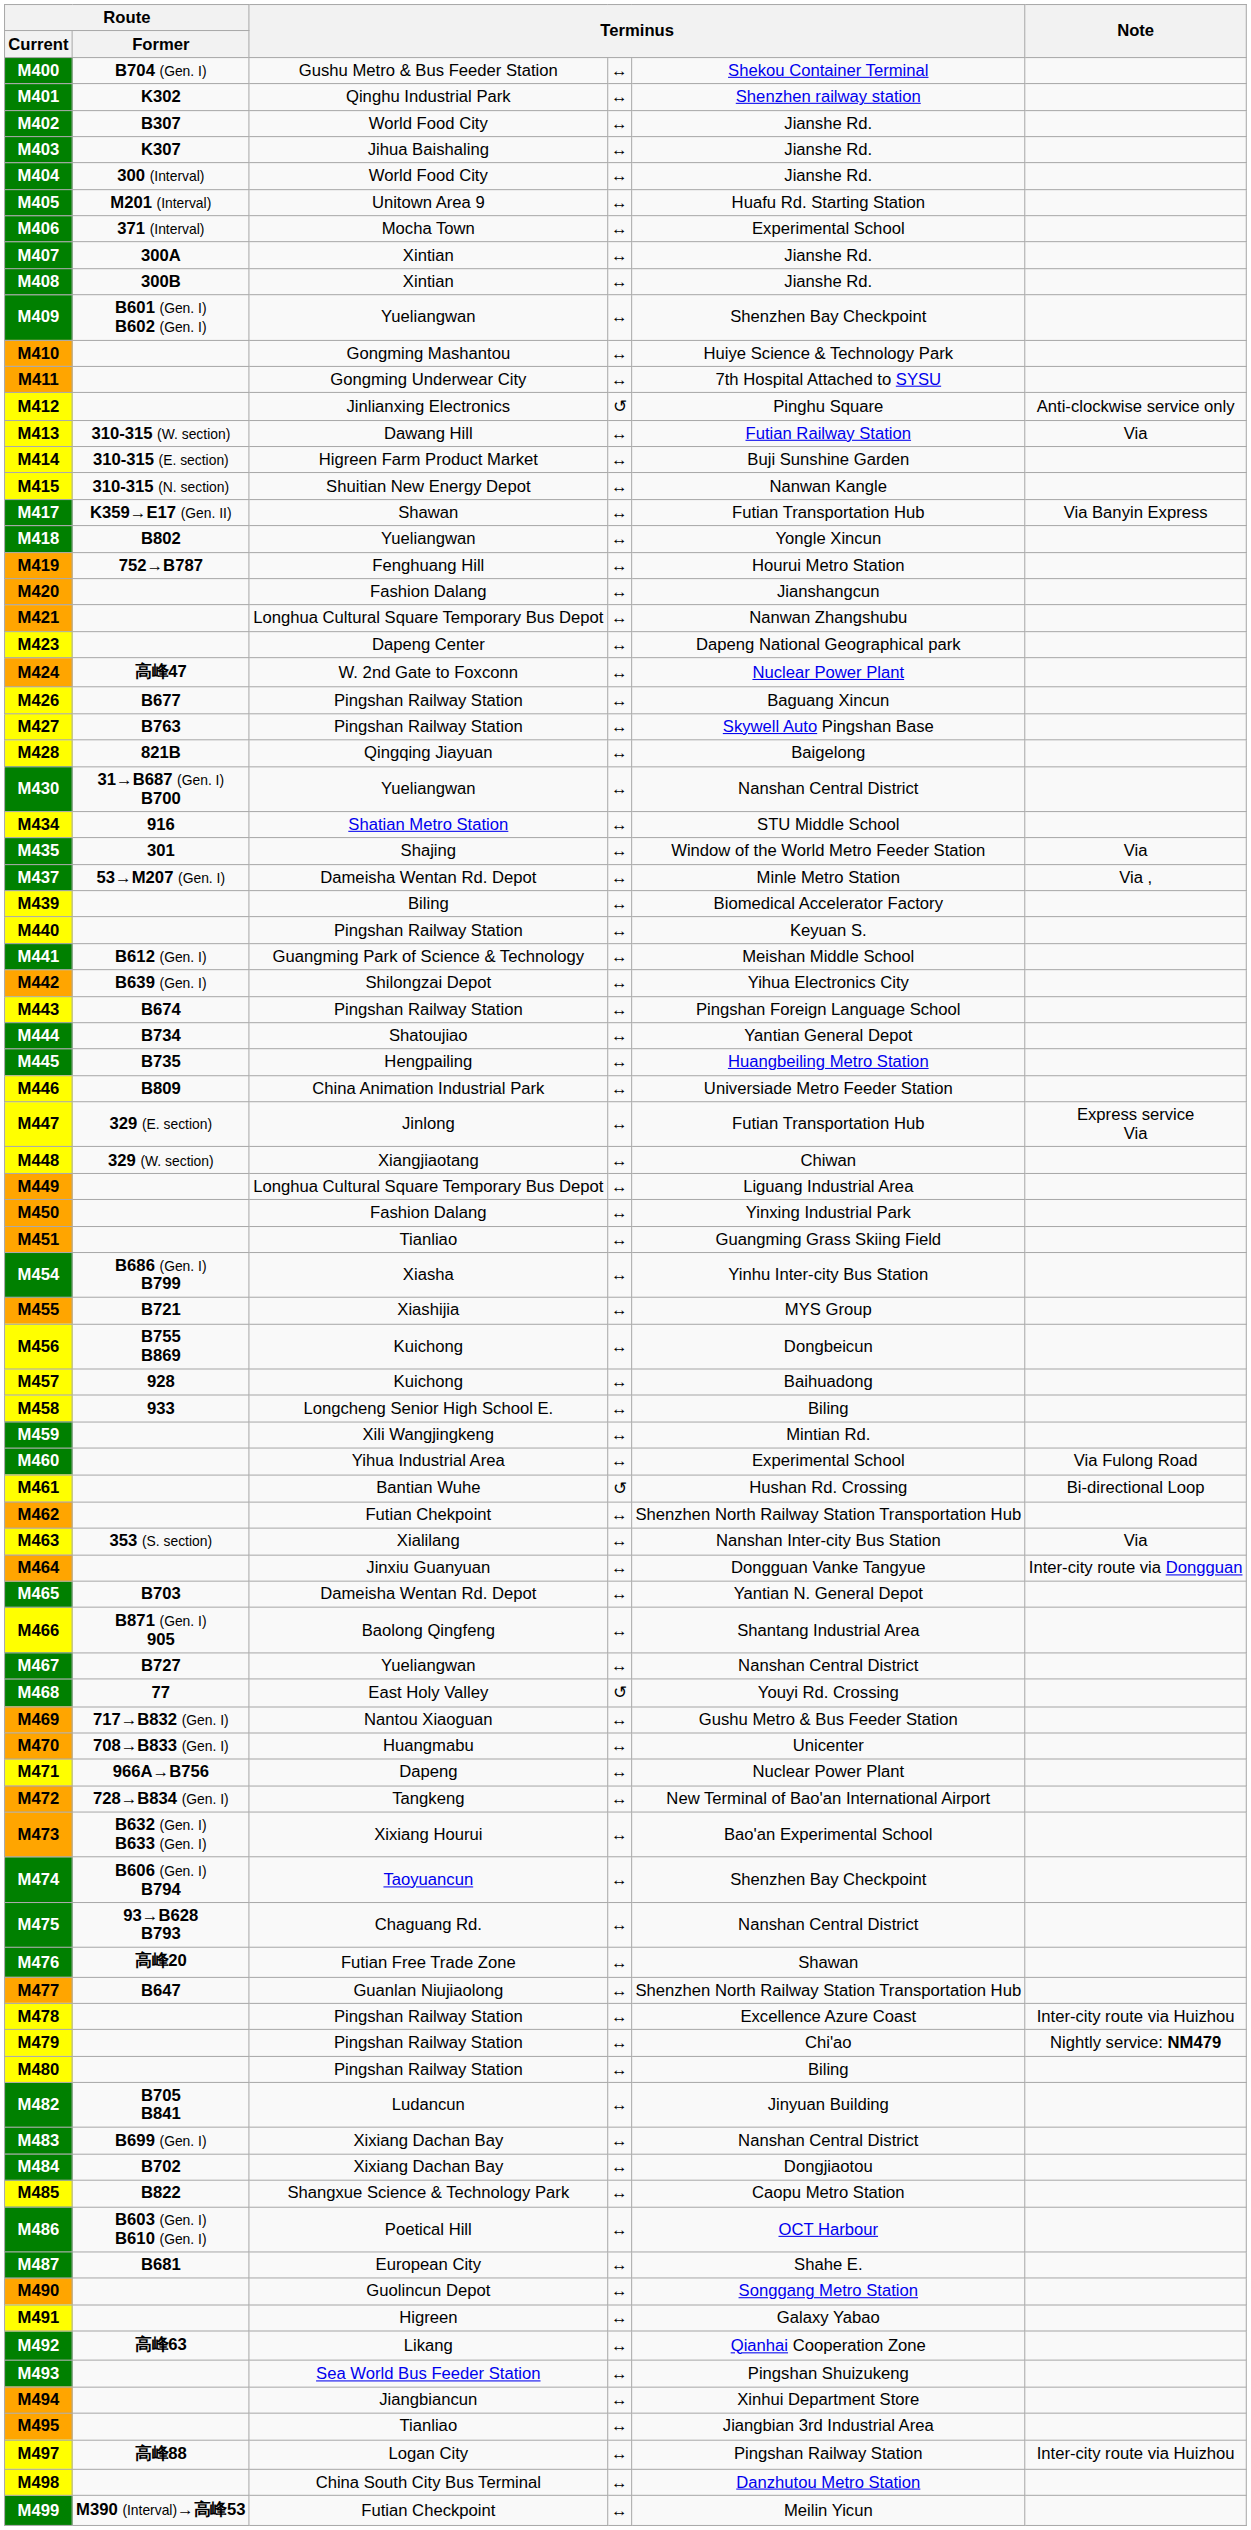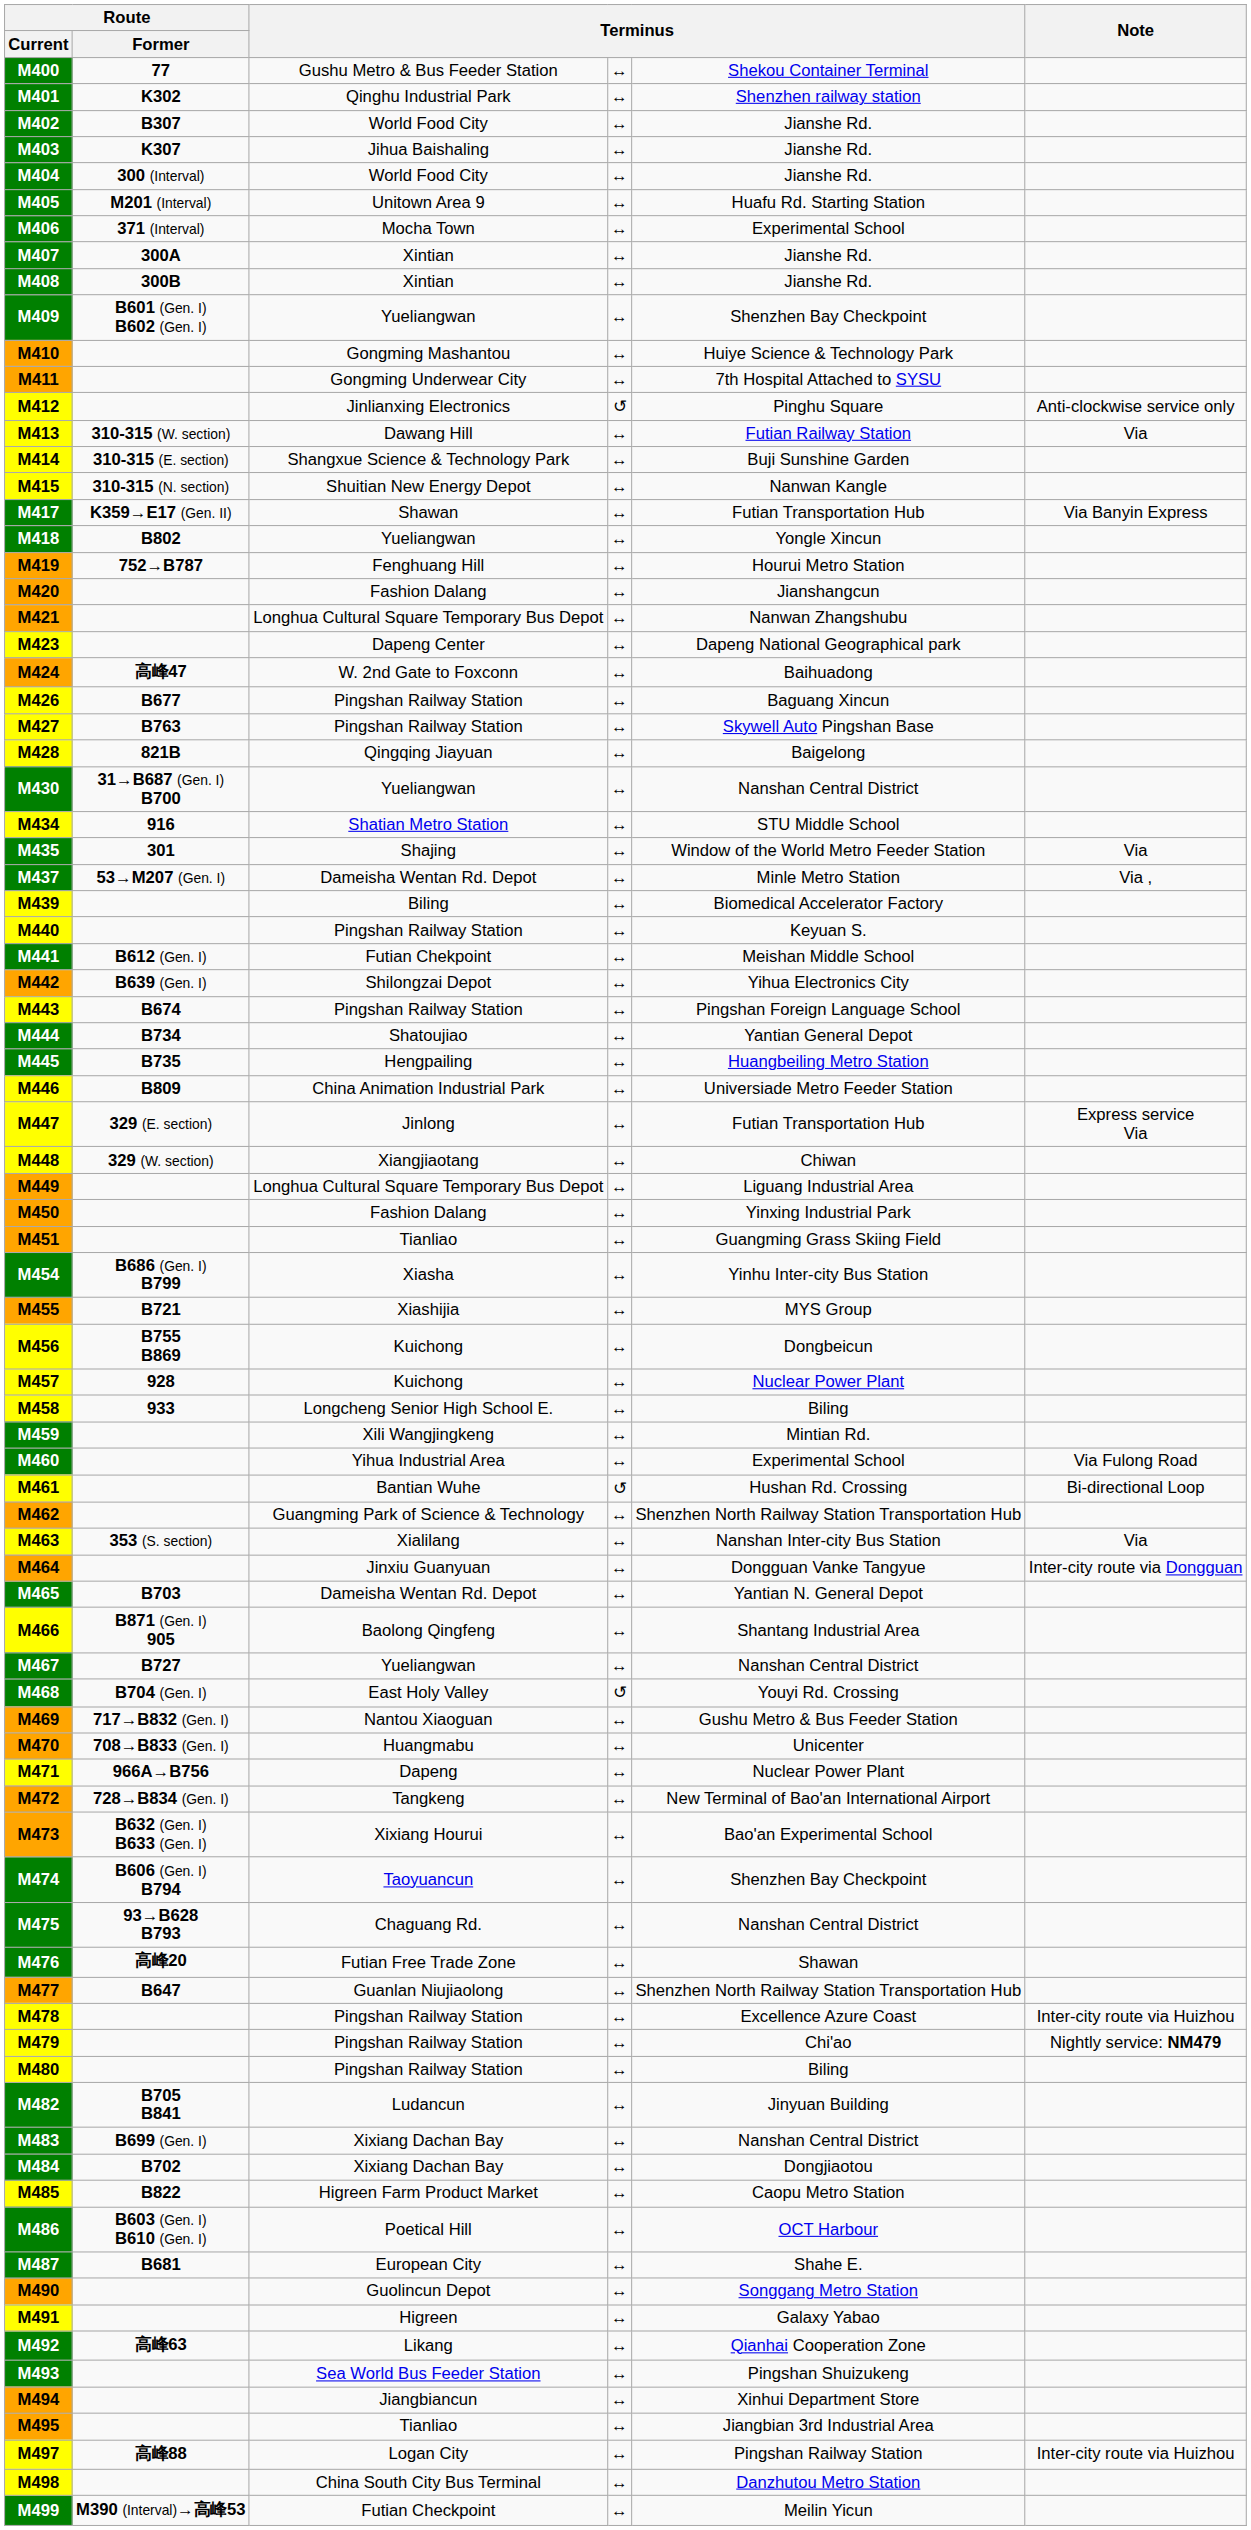M400 | Route / Former: B704 (Gen. I) -> 77
M414 | column 3: Higreen Farm Product Market -> Shangxue Science & Technology Park
M424 | column 5: Nuclear Power Plant -> Baihuadong
M441 | column 3: Guangming Park of Science & Technology -> Futian Chekpoint
M457 | column 5: Baihuadong -> Nuclear Power Plant
M462 | column 3: Futian Chekpoint -> Guangming Park of Science & Technology
M468 | Route / Former: 77 -> B704 (Gen. I)
M485 | column 3: Shangxue Science & Technology Park -> Higreen Farm Product Market
